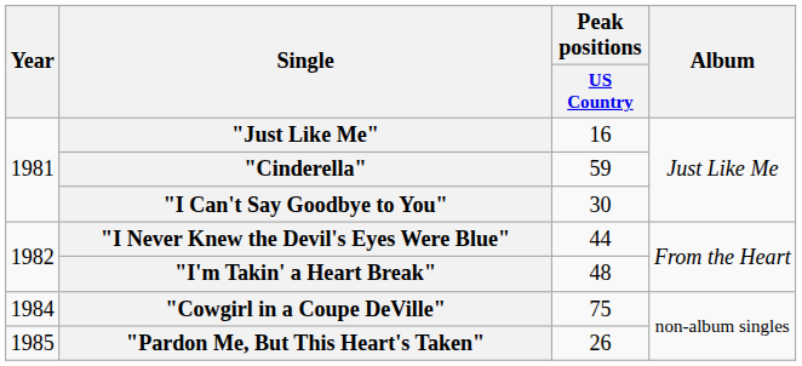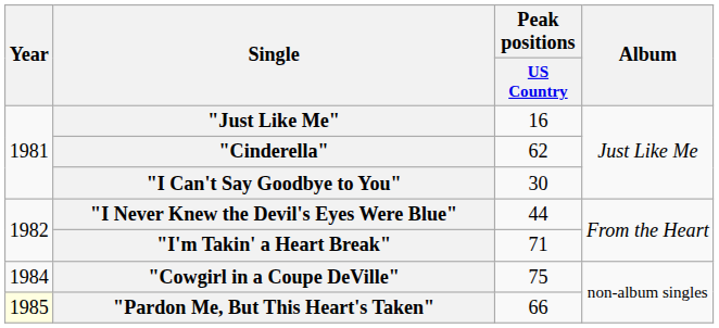"Cinderella" | Peak positions / US Country: 59 -> 62
"I'm Takin' a Heart Break" | Peak positions / US Country: 48 -> 71
"Pardon Me, But This Heart's Taken" | Year: no background -> lightyellow background
"Pardon Me, But This Heart's Taken" | Peak positions / US Country: 26 -> 66
